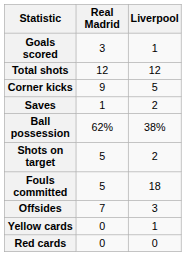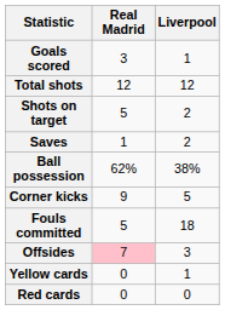rows swapped: Shots on target <-> Corner kicks
Offsides | Real Madrid: no background -> pink background
